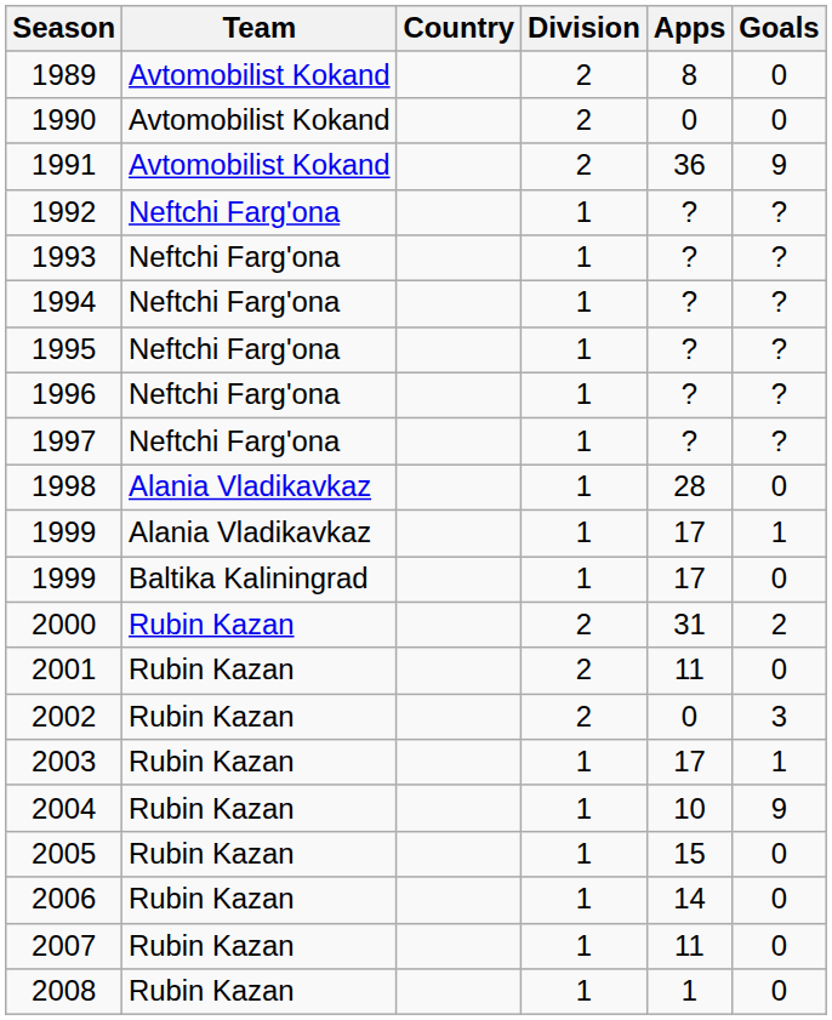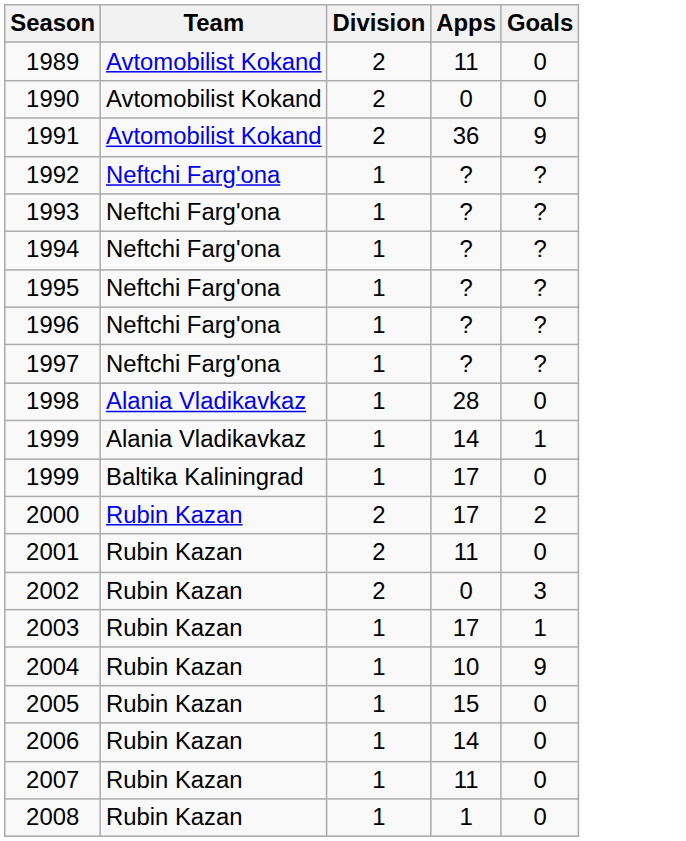- column: Country
1989 | Apps: 8 -> 11
1999 / Alania Vladikavkaz | Apps: 17 -> 14
2000 | Apps: 31 -> 17
